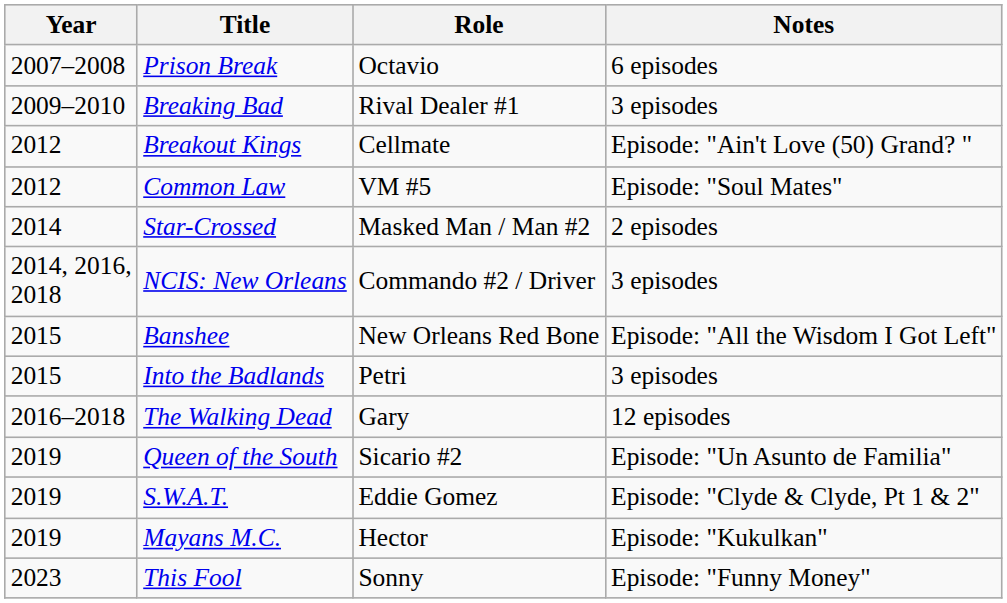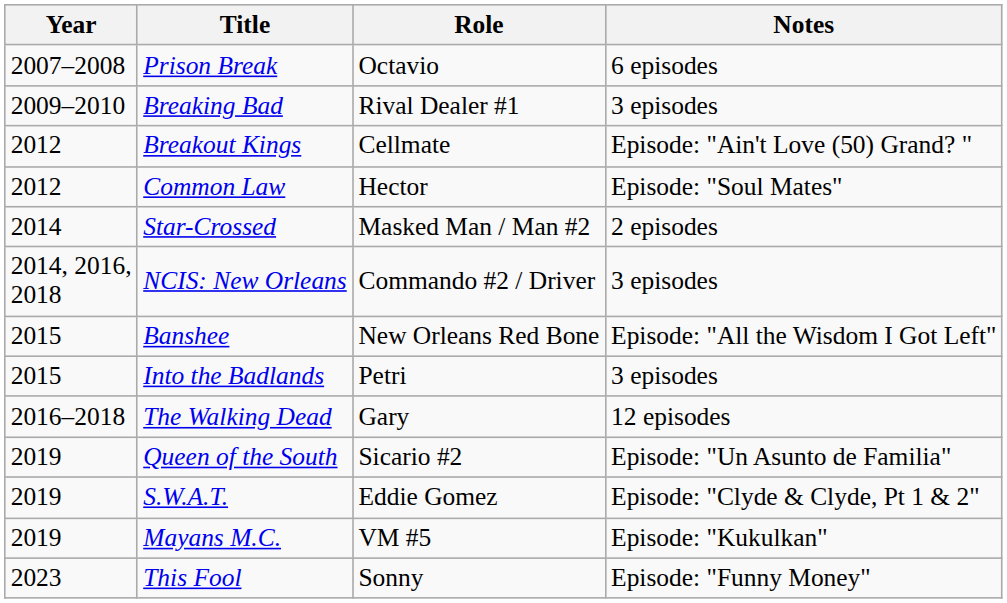Common Law | Role: VM #5 -> Hector
Mayans M.C. | Role: Hector -> VM #5
